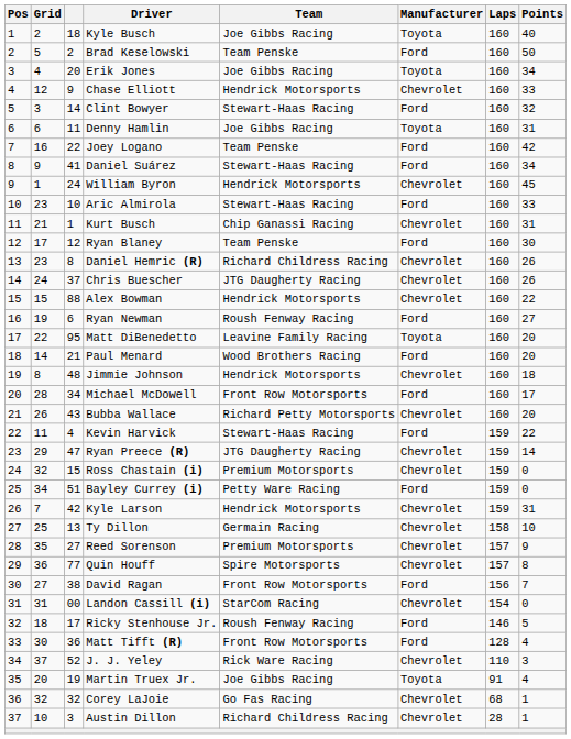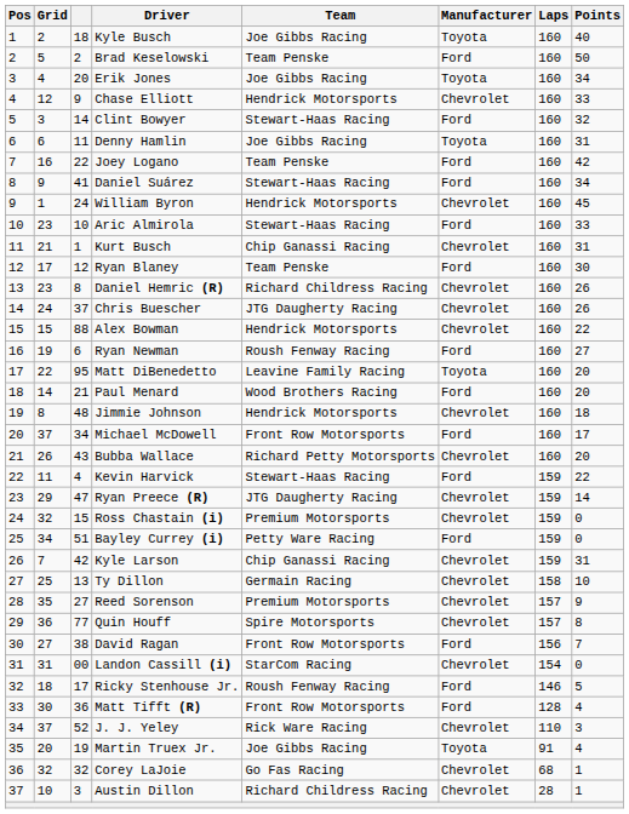Michael McDowell | Grid: 28 -> 37
Kyle Larson | Team: Hendrick Motorsports -> Chip Ganassi Racing
